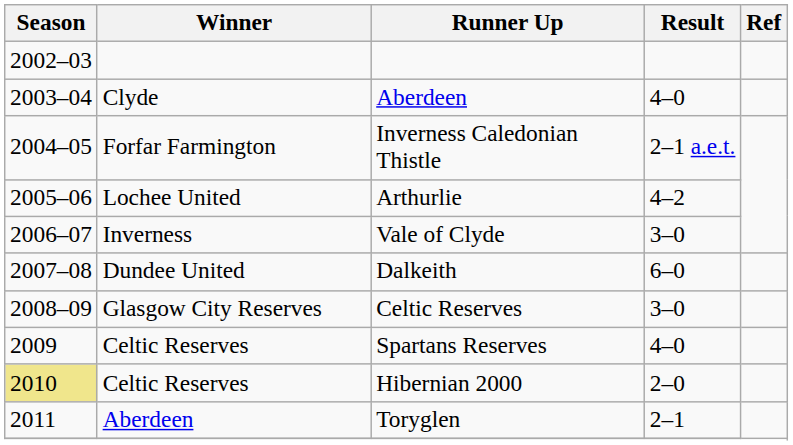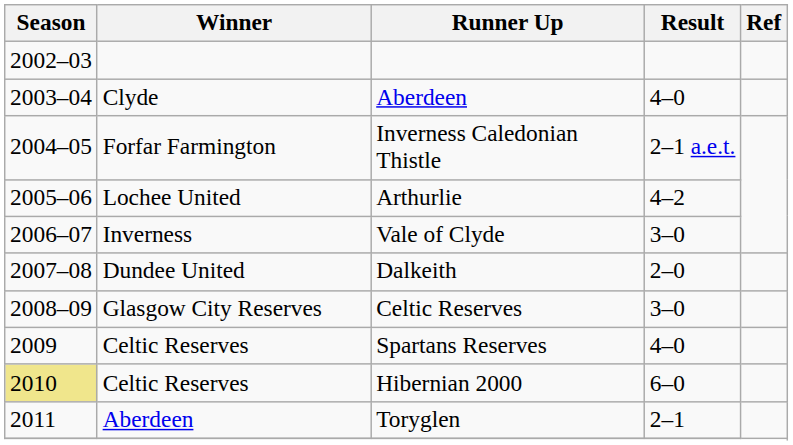Dalkeith | Result: 6–0 -> 2–0
Hibernian 2000 | Result: 2–0 -> 6–0
